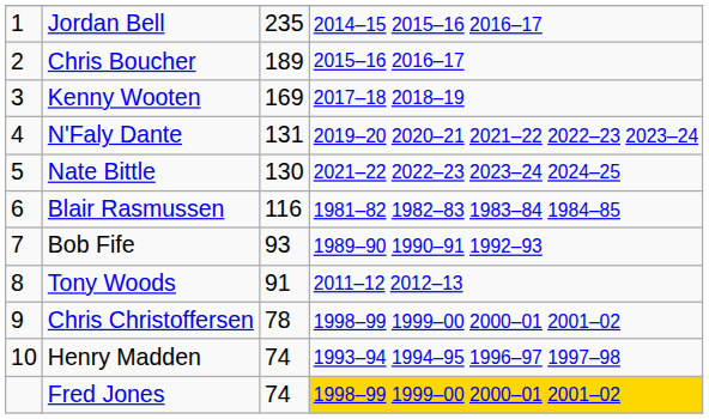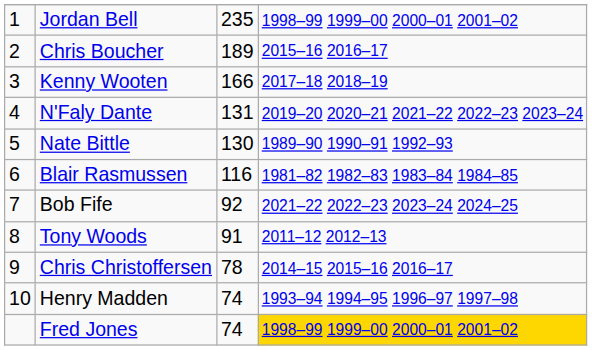Jordan Bell | column 4: 2014–15 2015–16 2016–17 -> 1998–99 1999–00 2000–01 2001–02
Kenny Wooten | column 3: 169 -> 166
Nate Bittle | column 4: 2021–22 2022–23 2023–24 2024–25 -> 1989–90 1990–91 1992–93
Bob Fife | column 3: 93 -> 92
Bob Fife | column 4: 1989–90 1990–91 1992–93 -> 2021–22 2022–23 2023–24 2024–25
Chris Christoffersen | column 4: 1998–99 1999–00 2000–01 2001–02 -> 2014–15 2015–16 2016–17
